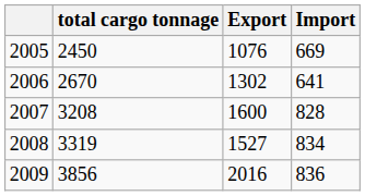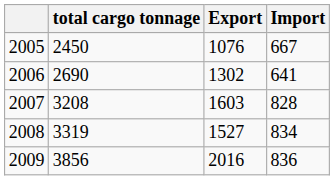2005 | Import: 669 -> 667
2006 | total cargo tonnage: 2670 -> 2690
2007 | Export: 1600 -> 1603
